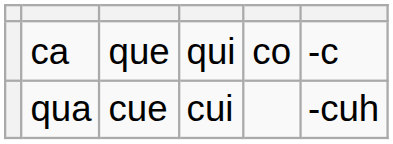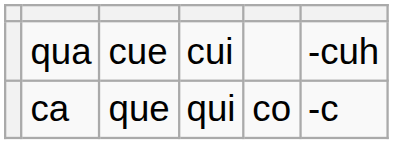rows swapped: ca <-> qua
